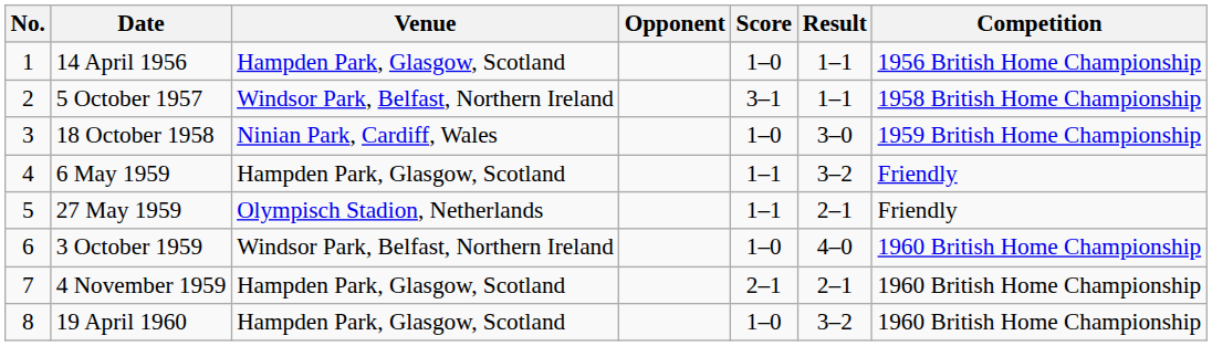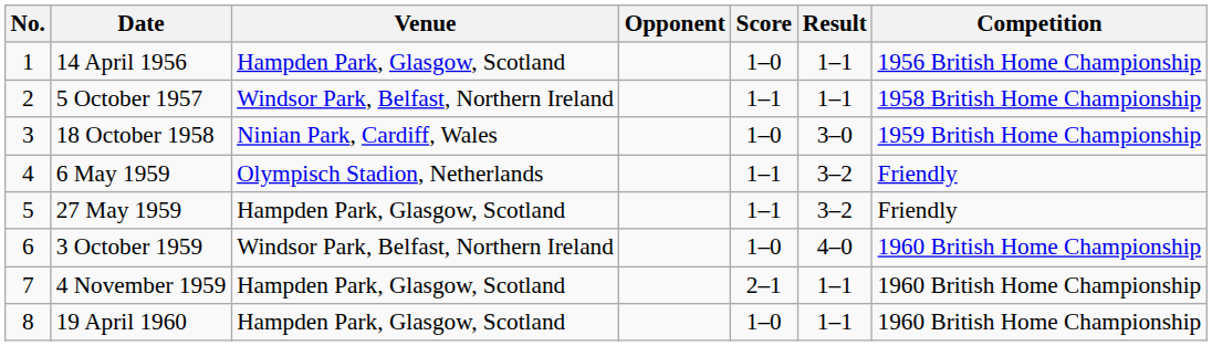5 October 1957 | Score: 3–1 -> 1–1
6 May 1959 | Venue: Hampden Park, Glasgow, Scotland -> Olympisch Stadion, Netherlands
27 May 1959 | Venue: Olympisch Stadion, Netherlands -> Hampden Park, Glasgow, Scotland
27 May 1959 | Result: 2–1 -> 3–2
4 November 1959 | Result: 2–1 -> 1–1
19 April 1960 | Result: 3–2 -> 1–1
